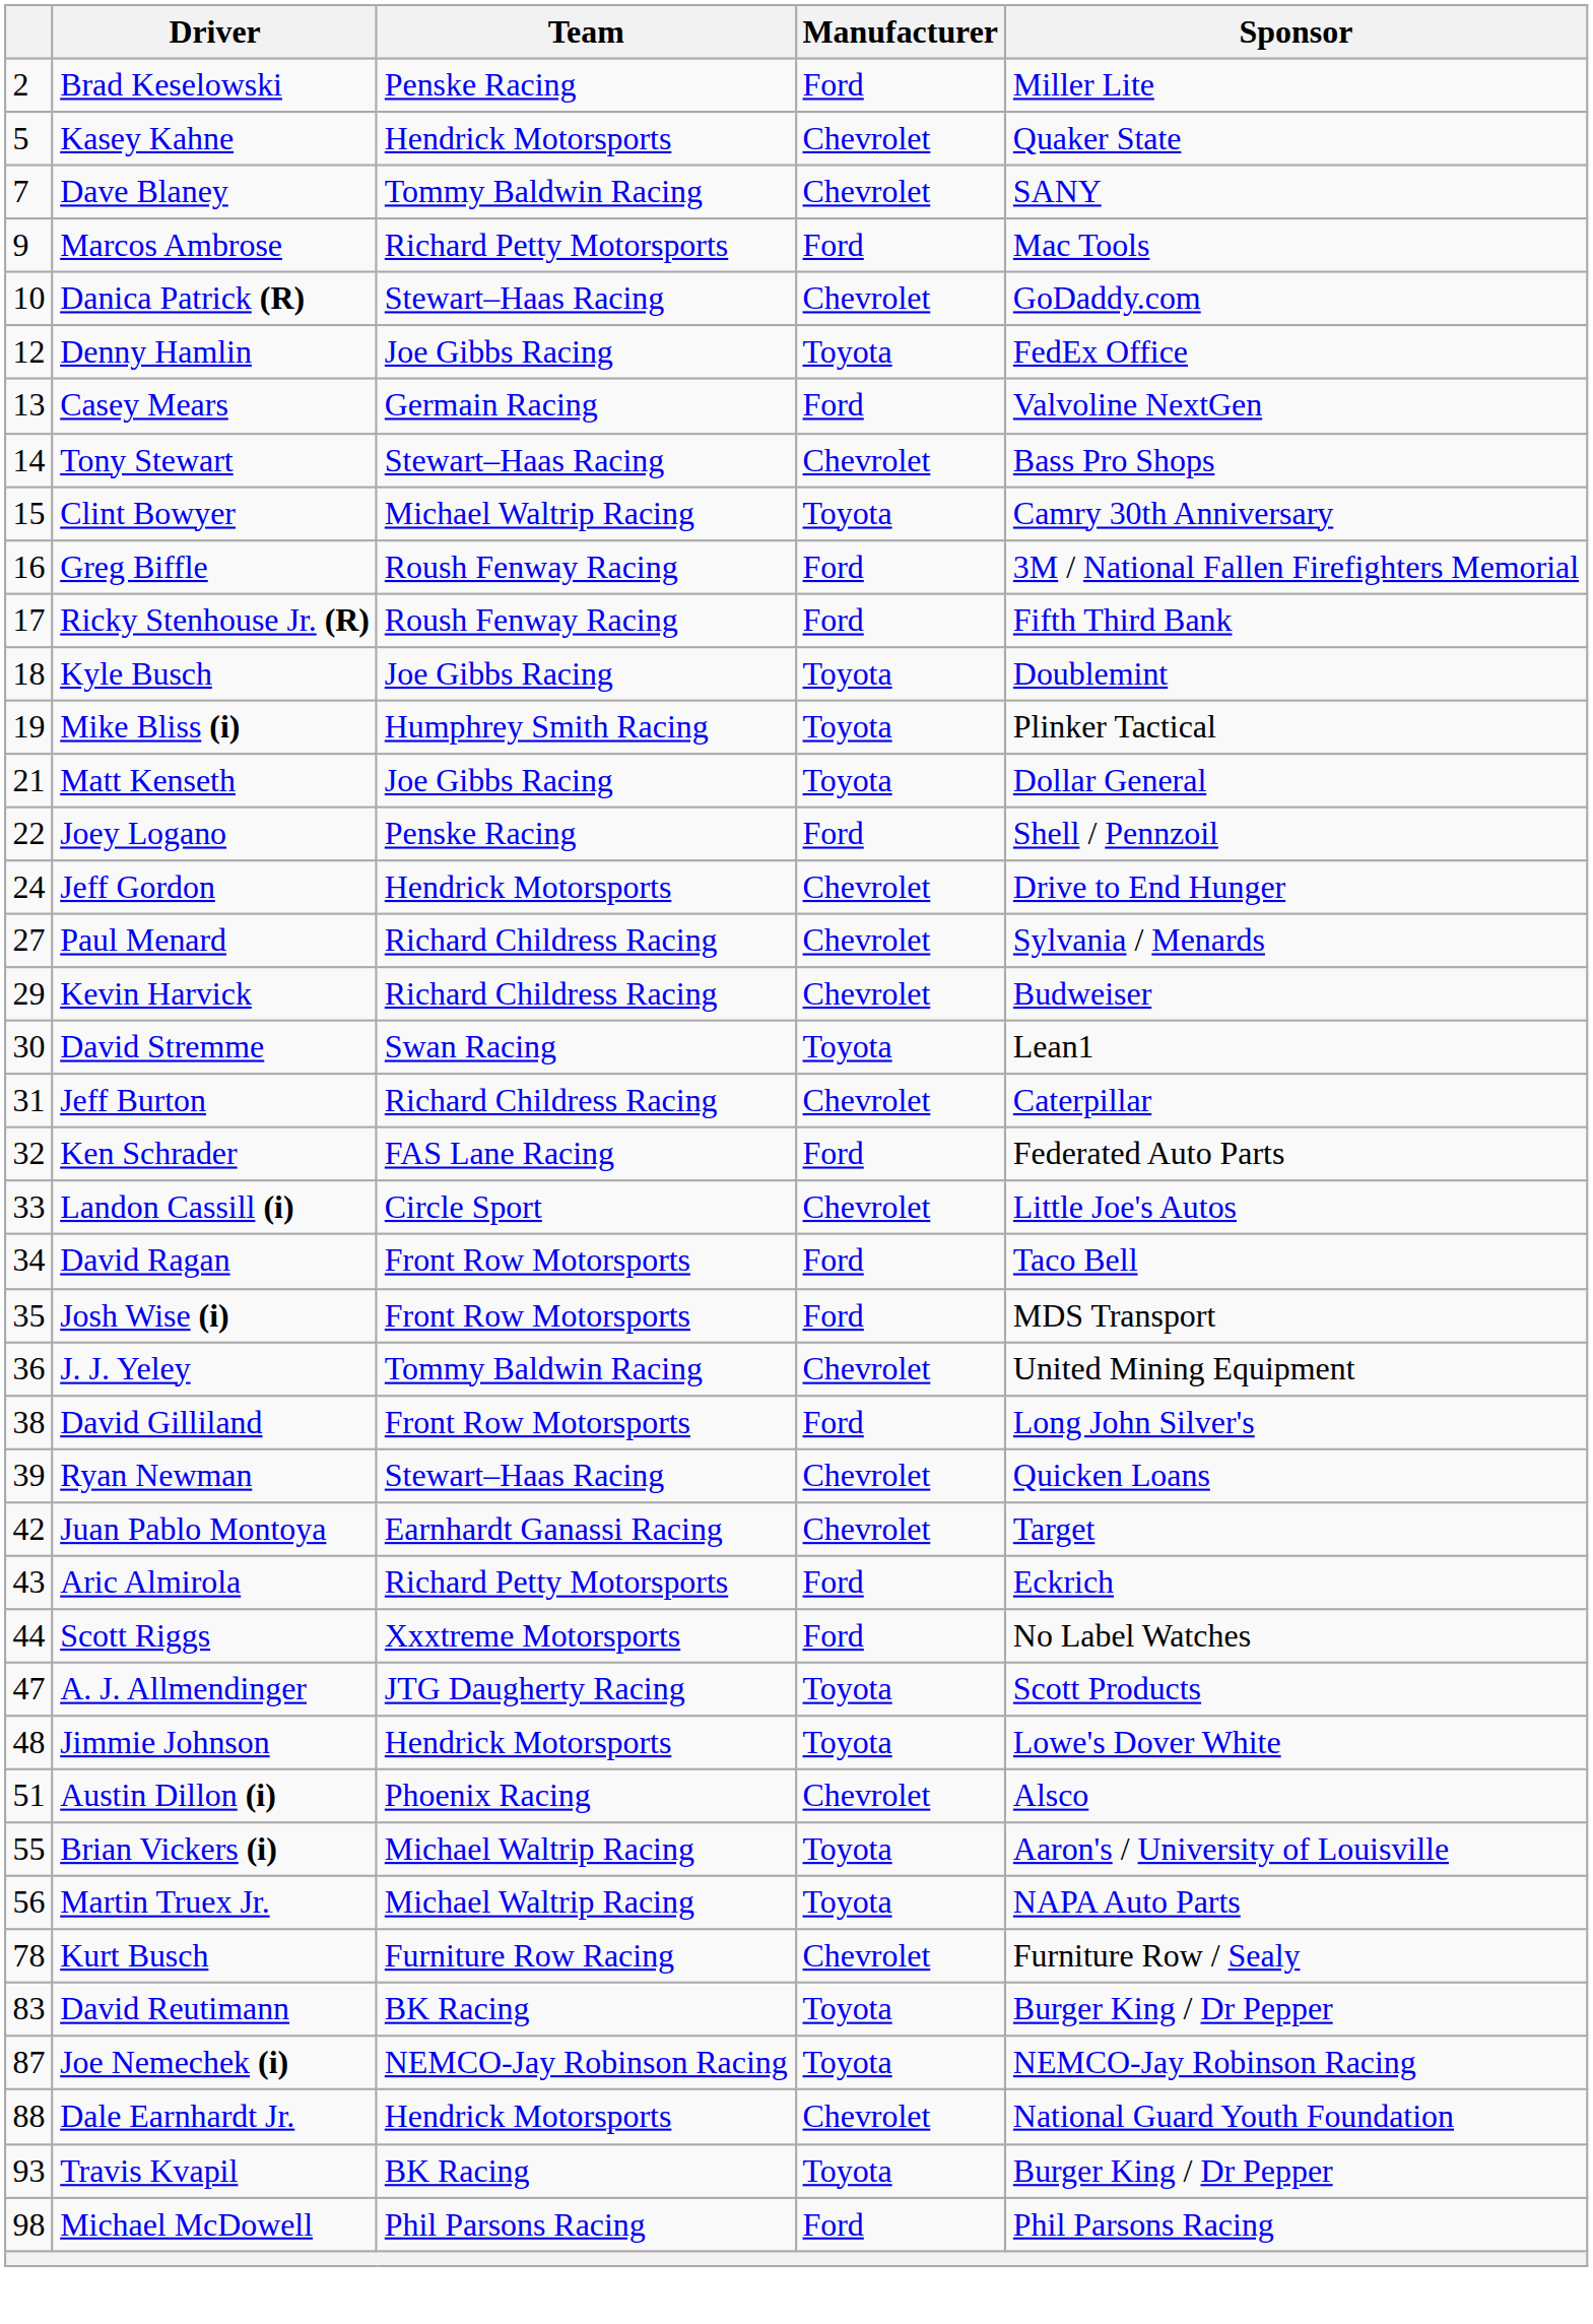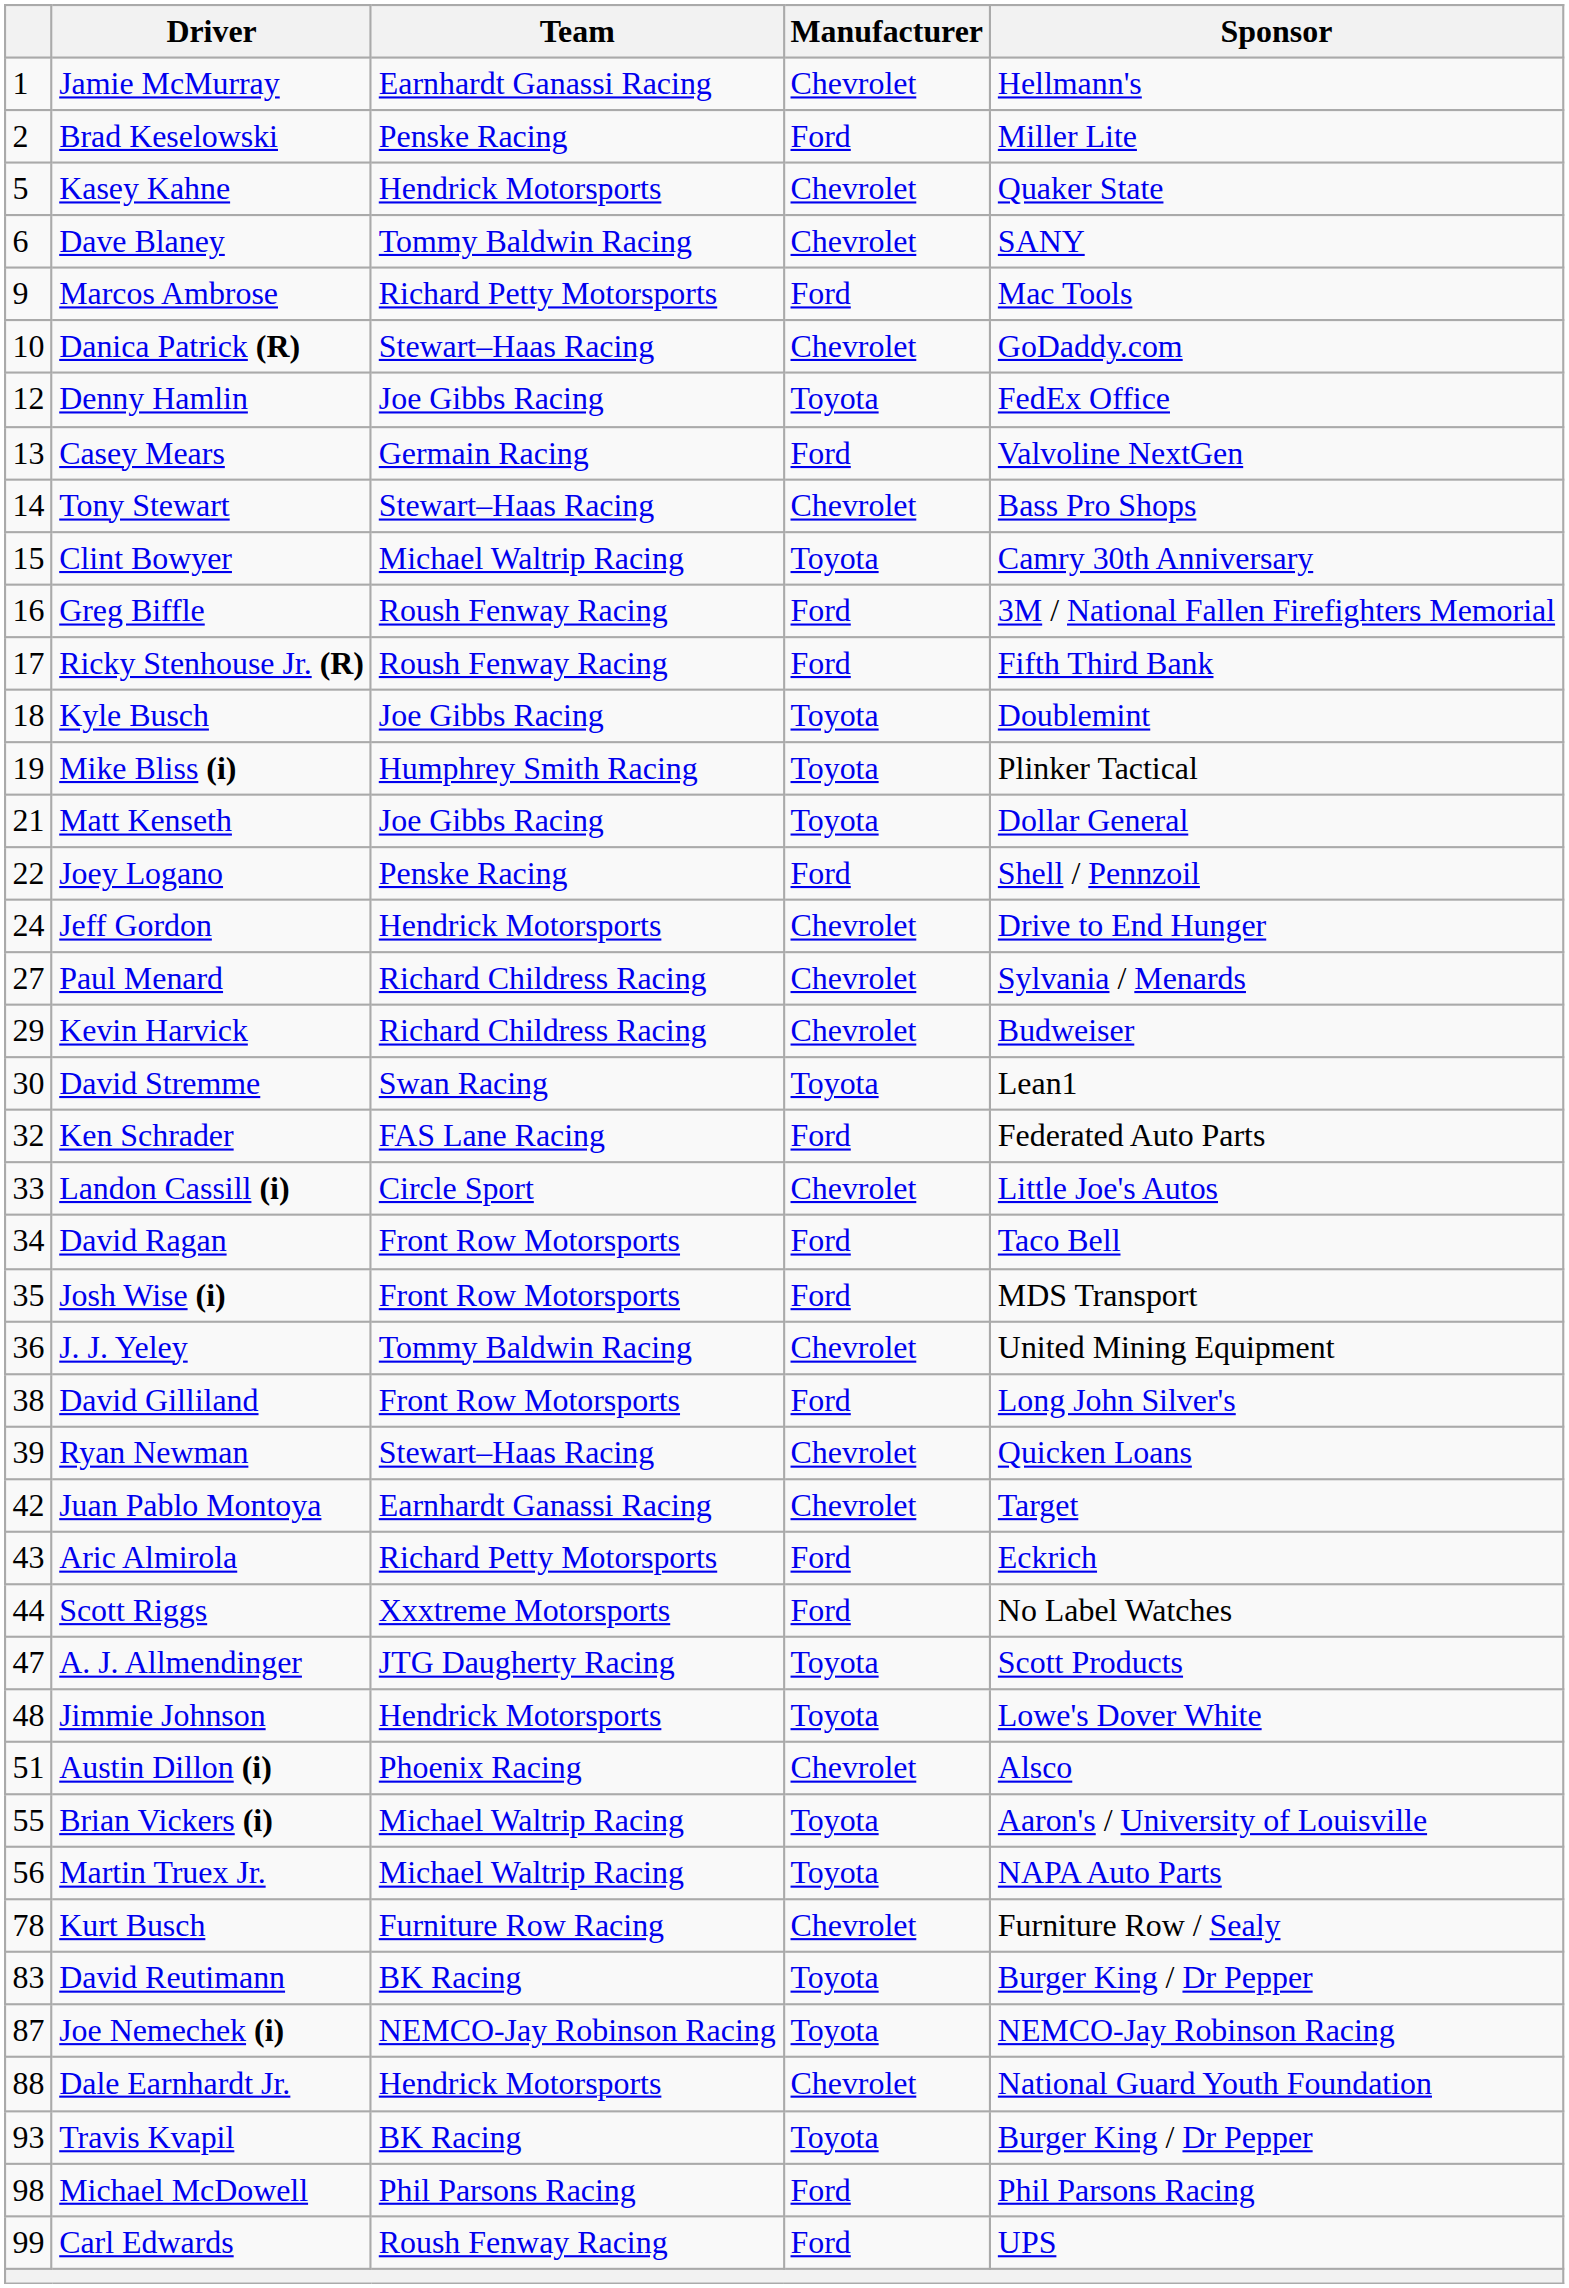+ row: 1 | Jamie McMurray | Earnhardt Ganassi Racing | Chevrolet | Hellmann's
Dave Blaney | column 1: 7 -> 6
- row: 31 | Jeff Burton | Richard Childress Racing | Chevrolet | Caterpillar
+ row: 99 | Carl Edwards | Roush Fenway Racing | Ford | UPS
